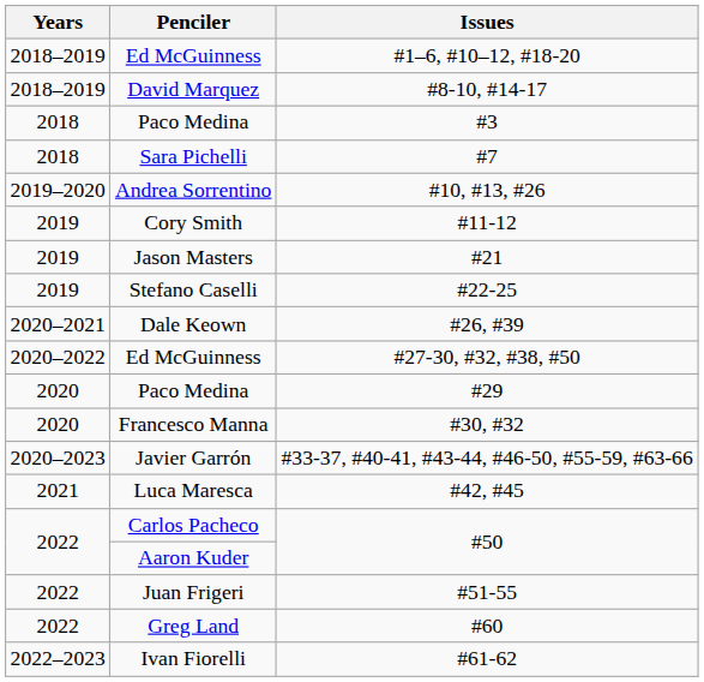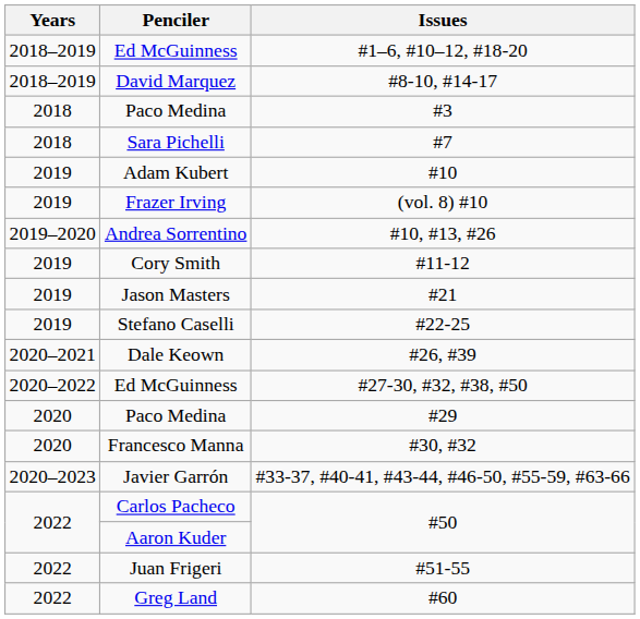+ row: 2019 | Adam Kubert | #10
+ row: 2019 | Frazer Irving | (vol. 8) #10
- row: 2021 | Luca Maresca | #42, #45
- row: 2022–2023 | Ivan Fiorelli | #61-62
